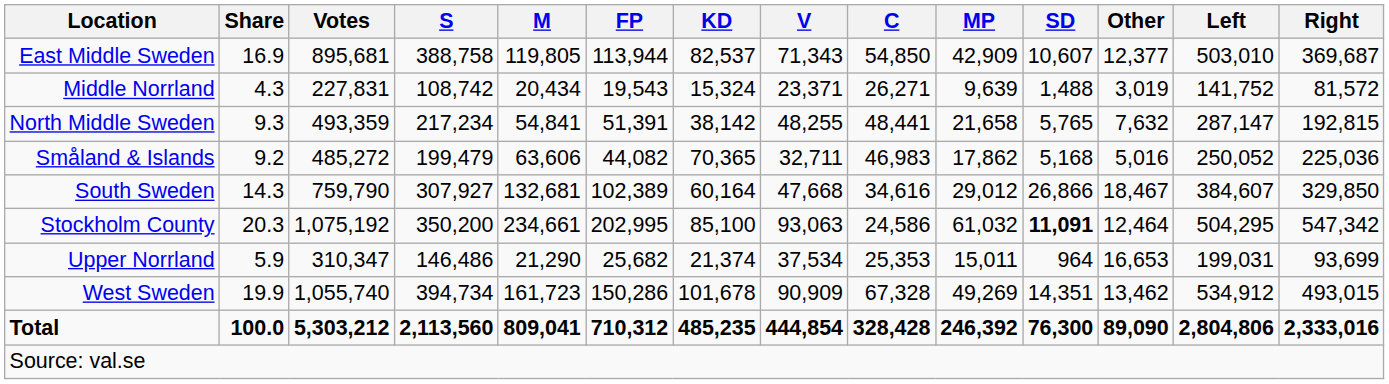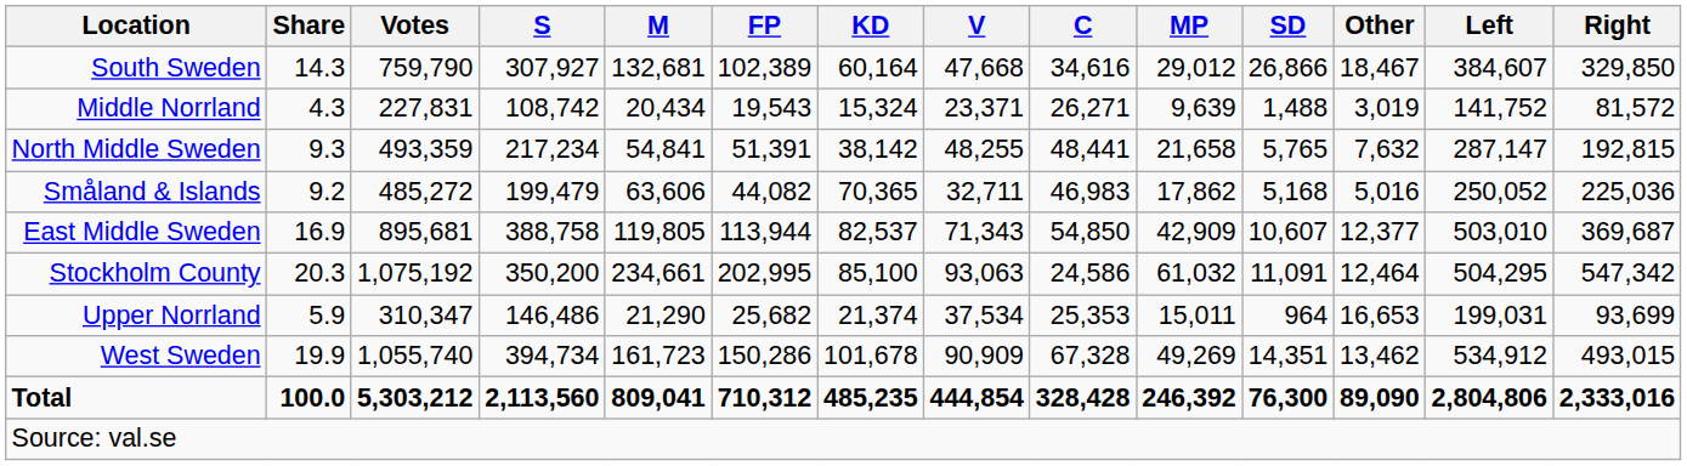rows swapped: East Middle Sweden <-> South Sweden
Stockholm County | SD: bold -> normal
